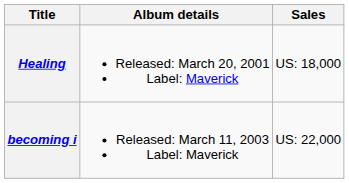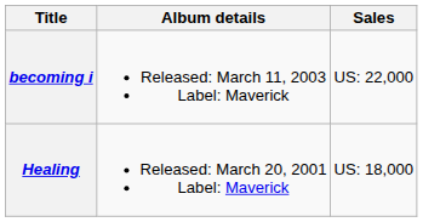rows swapped: Healing <-> becoming i
